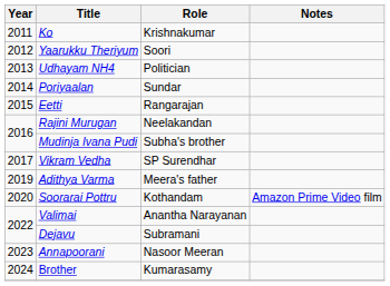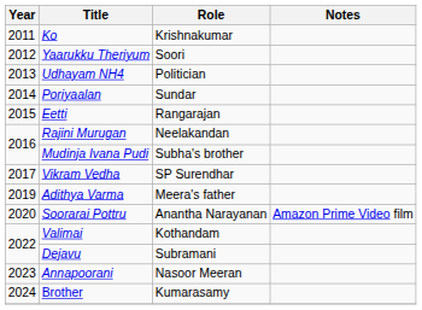Soorarai Pottru | Role: Kothandam -> Anantha Narayanan
Valimai | Role: Anantha Narayanan -> Kothandam
